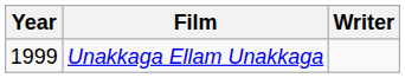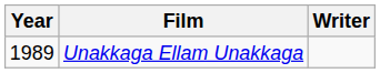Unakkaga Ellam Unakkaga | Year: 1999 -> 1989
